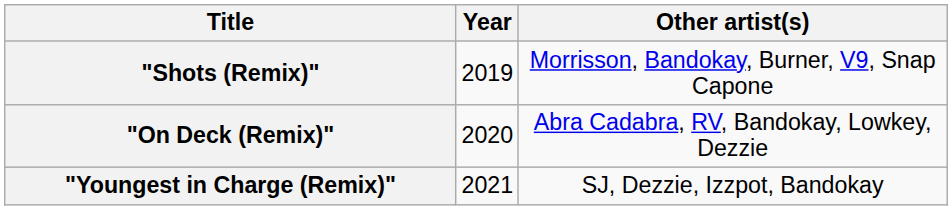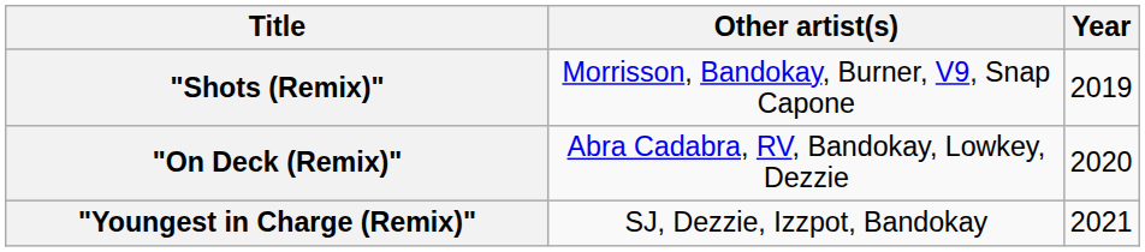columns swapped: Year <-> Other artist(s)
